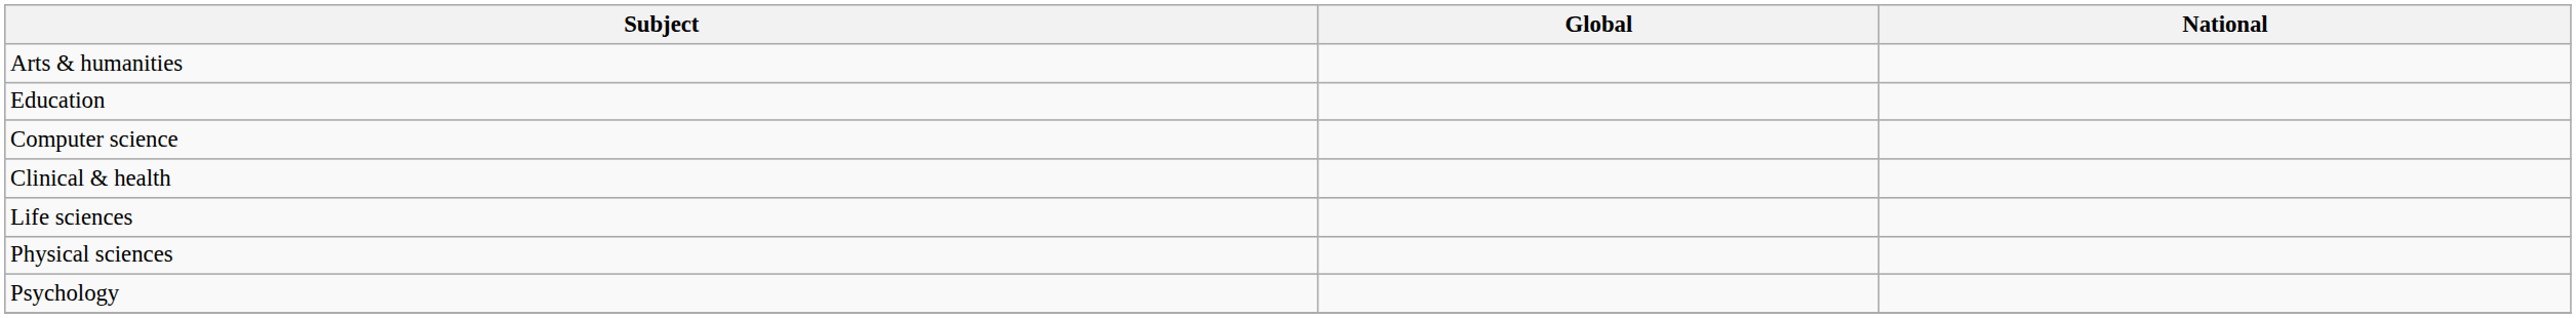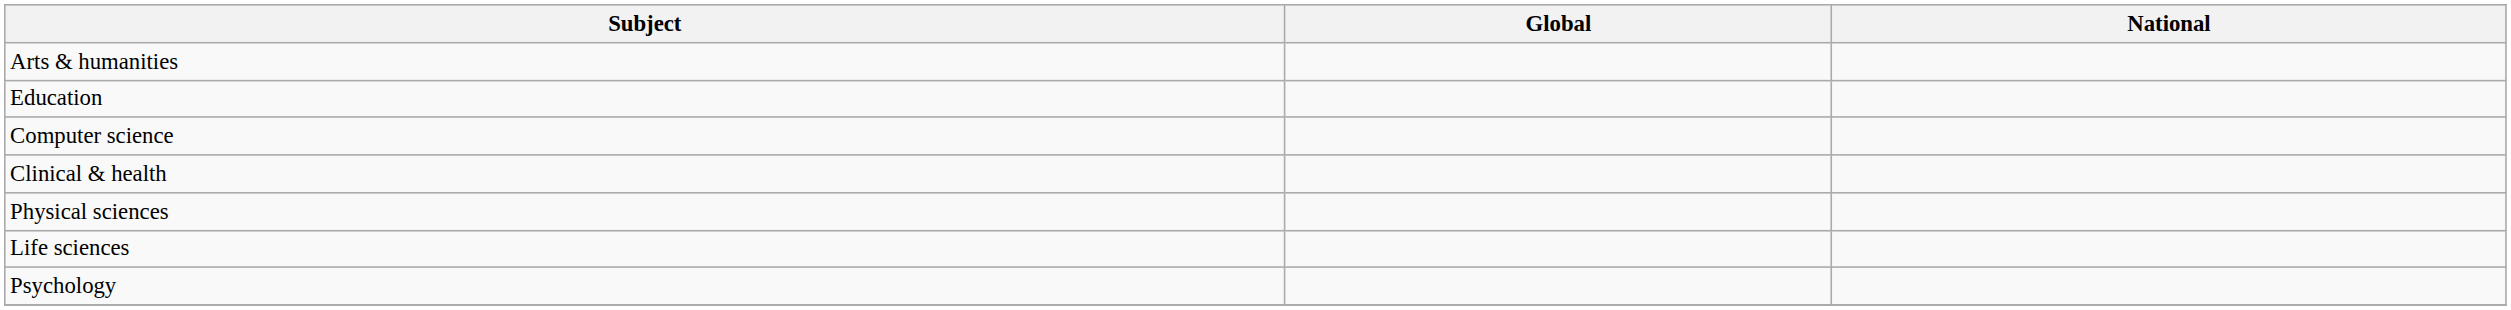rows swapped: Life sciences <-> Physical sciences
